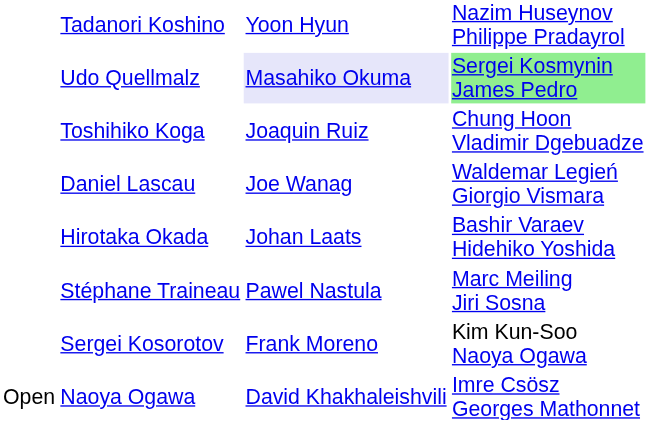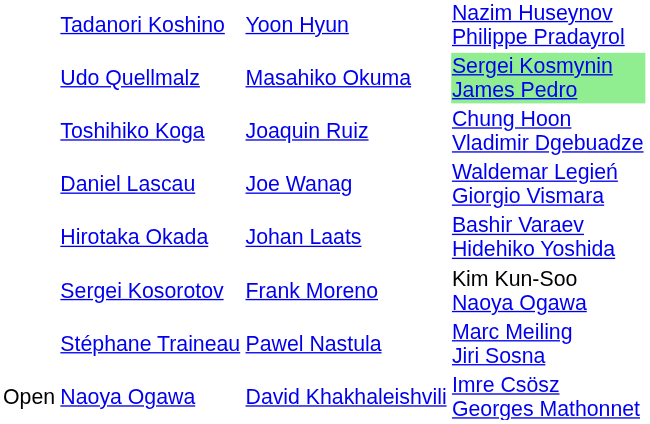Udo Quellmalz | column 3: lavender background -> no background
rows swapped: Stéphane Traineau <-> Sergei Kosorotov
